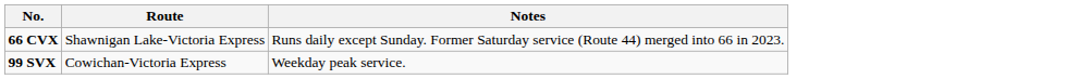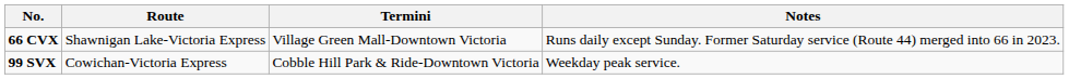+ column: Termini | Village Green Mall-Downtown Victoria | Cobble Hill Park & Ride-Downtown Victoria
